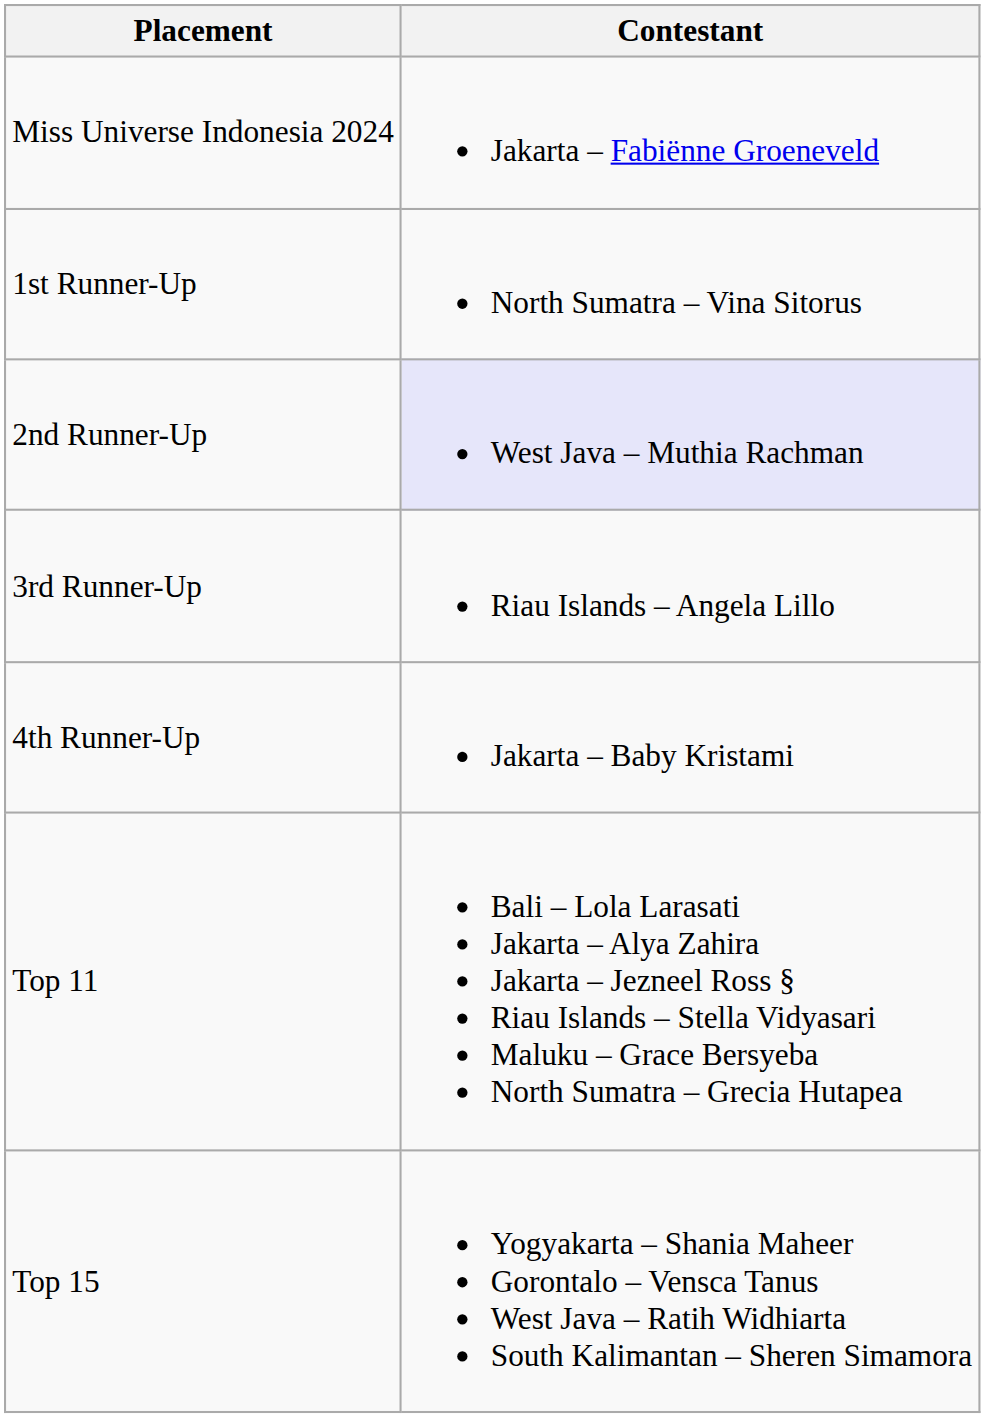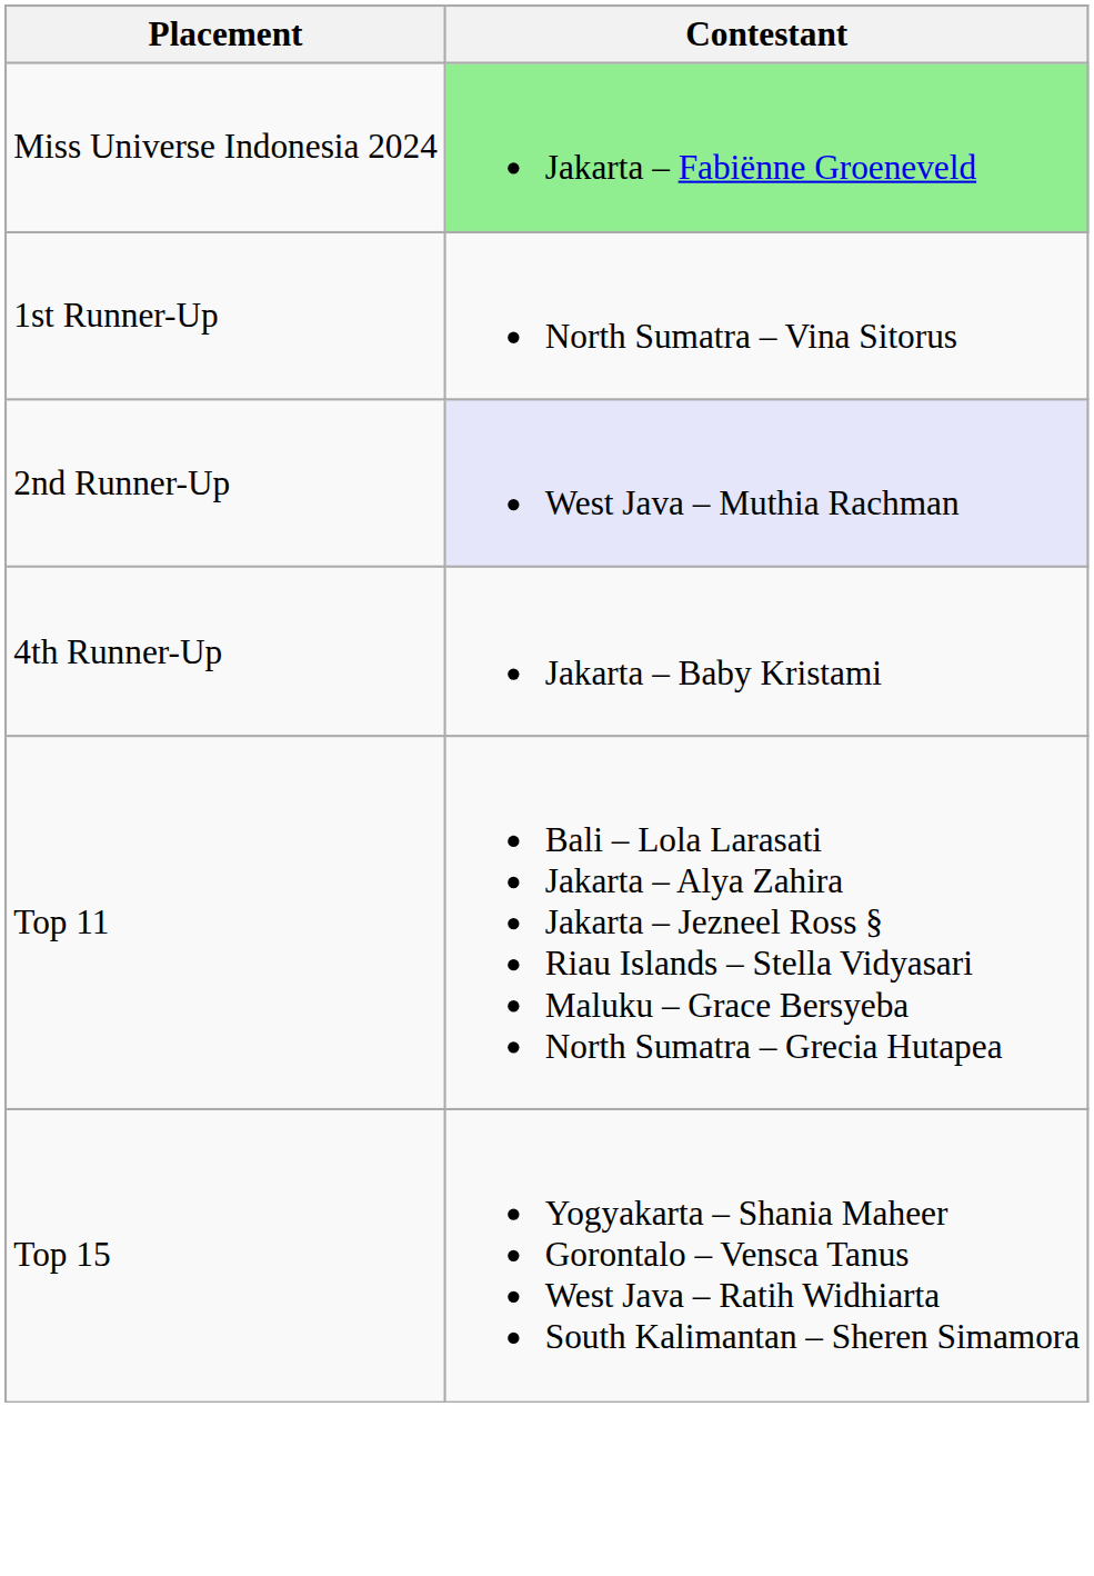Miss Universe Indonesia 2024 | Contestant: no background -> lightgreen background
- row: 3rd Runner-Up | Riau Islands – Angela Lillo
